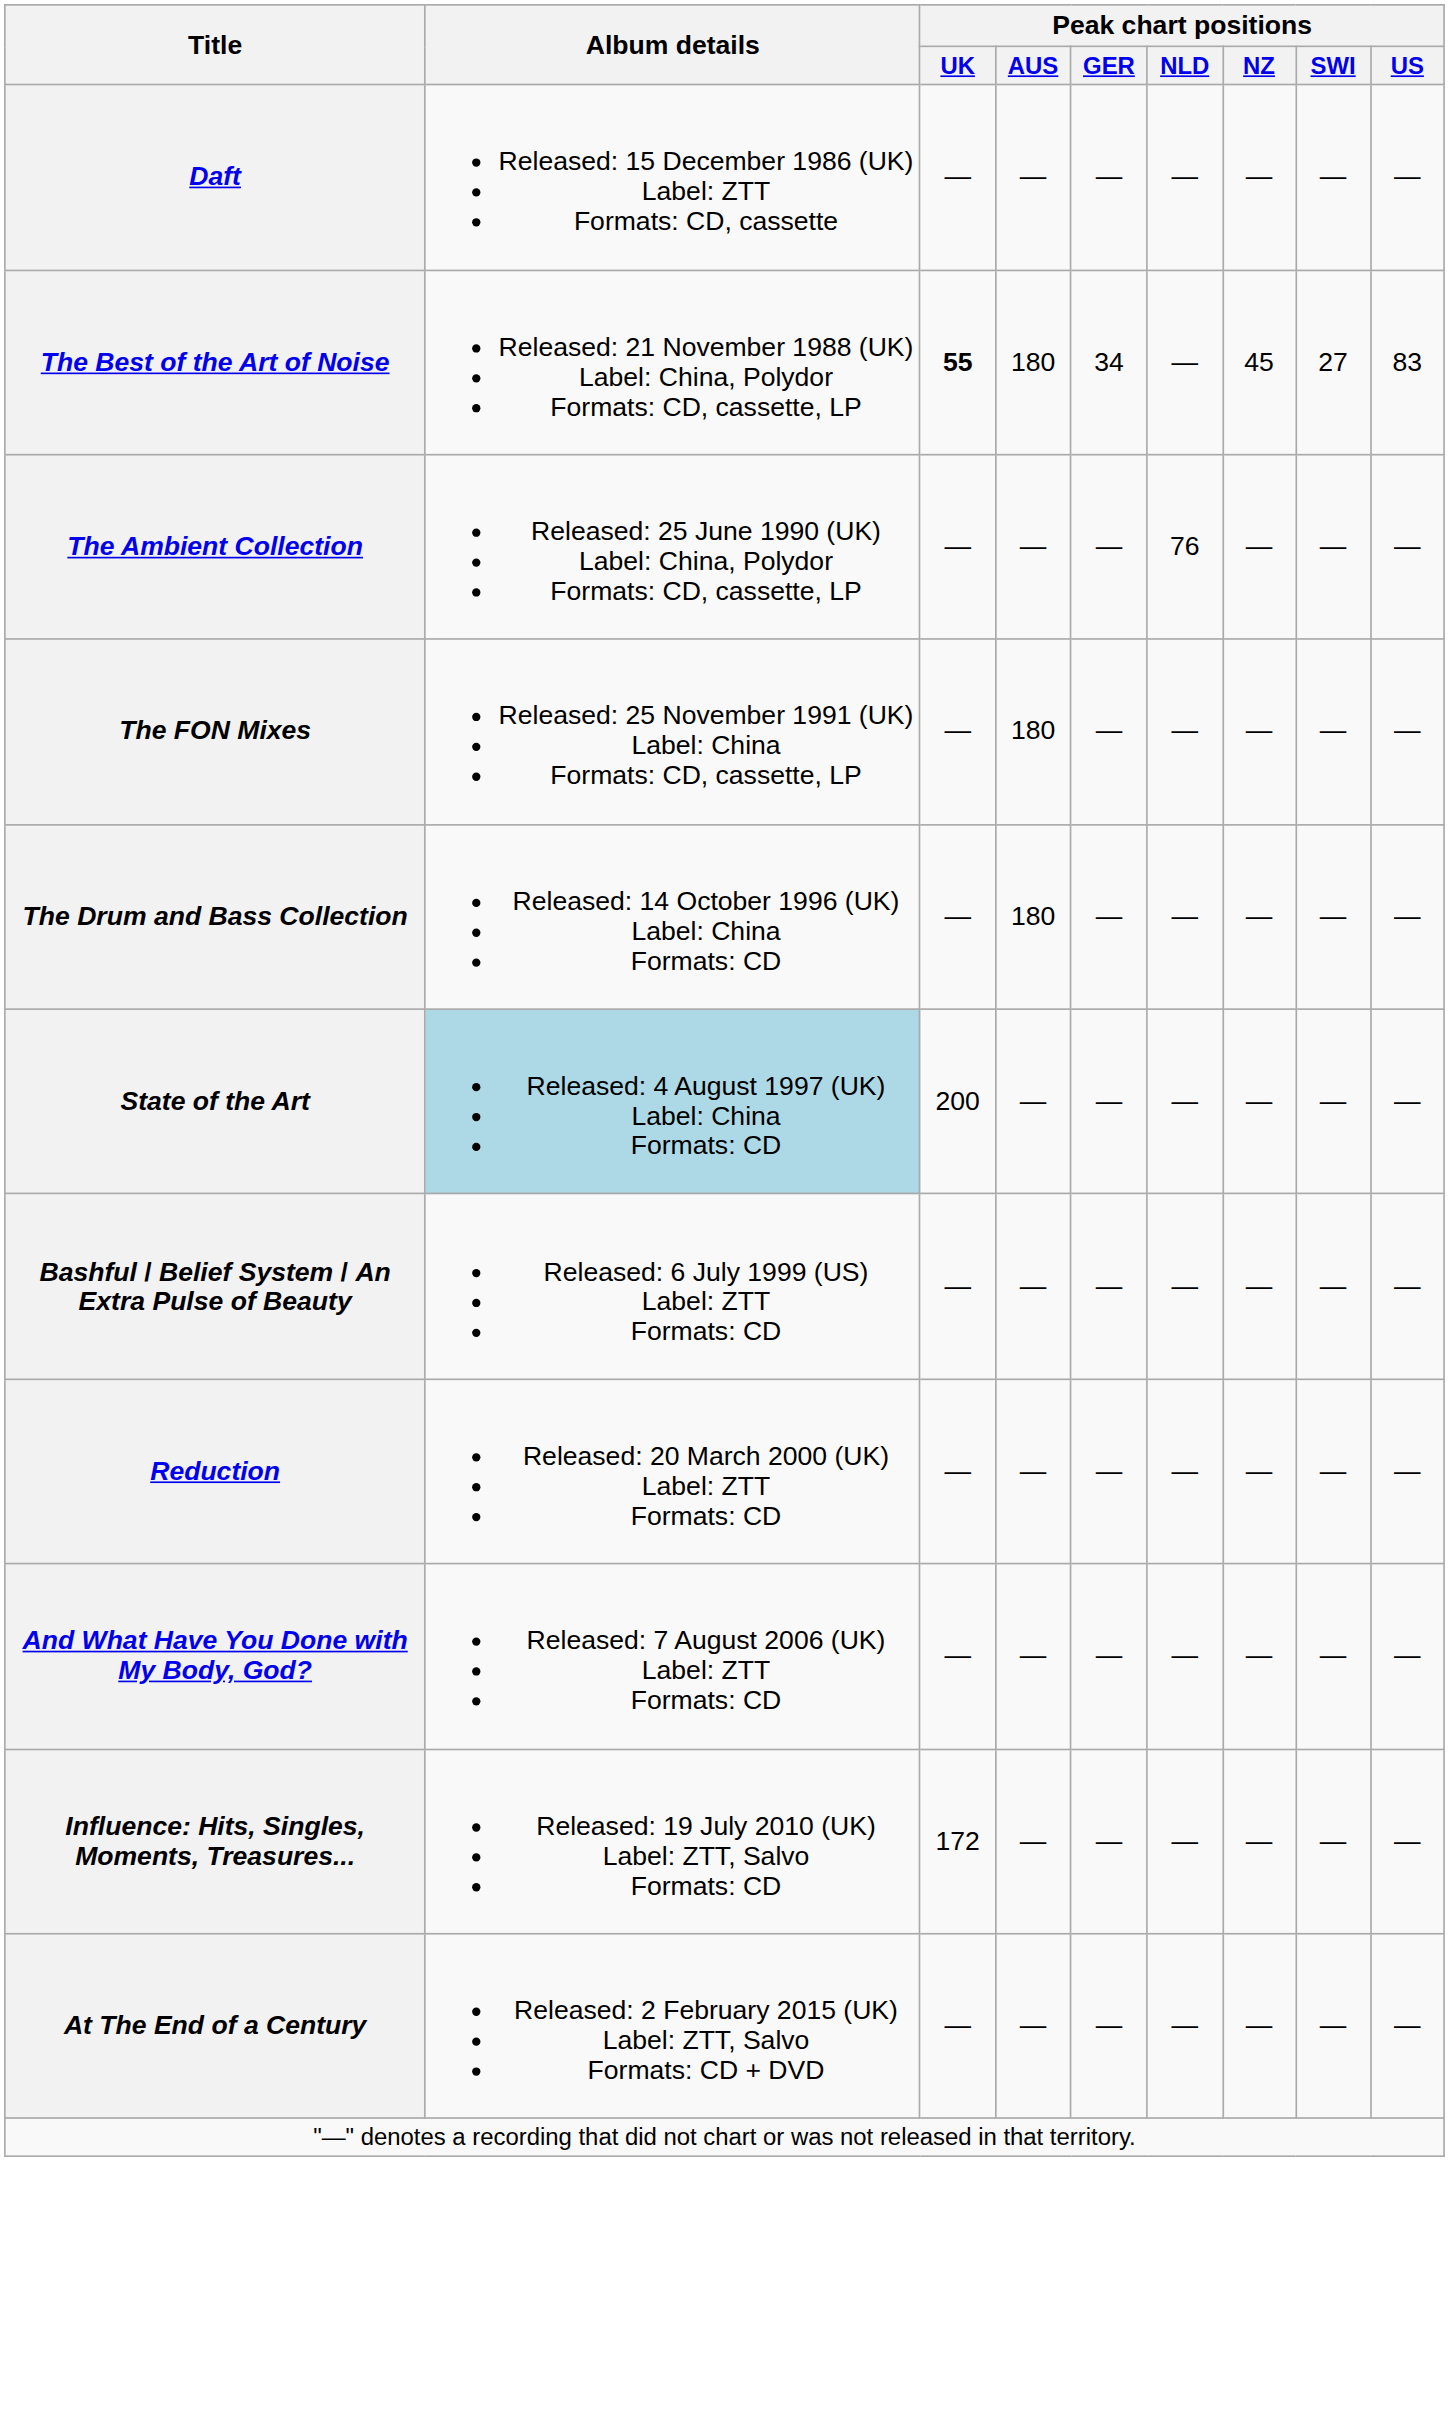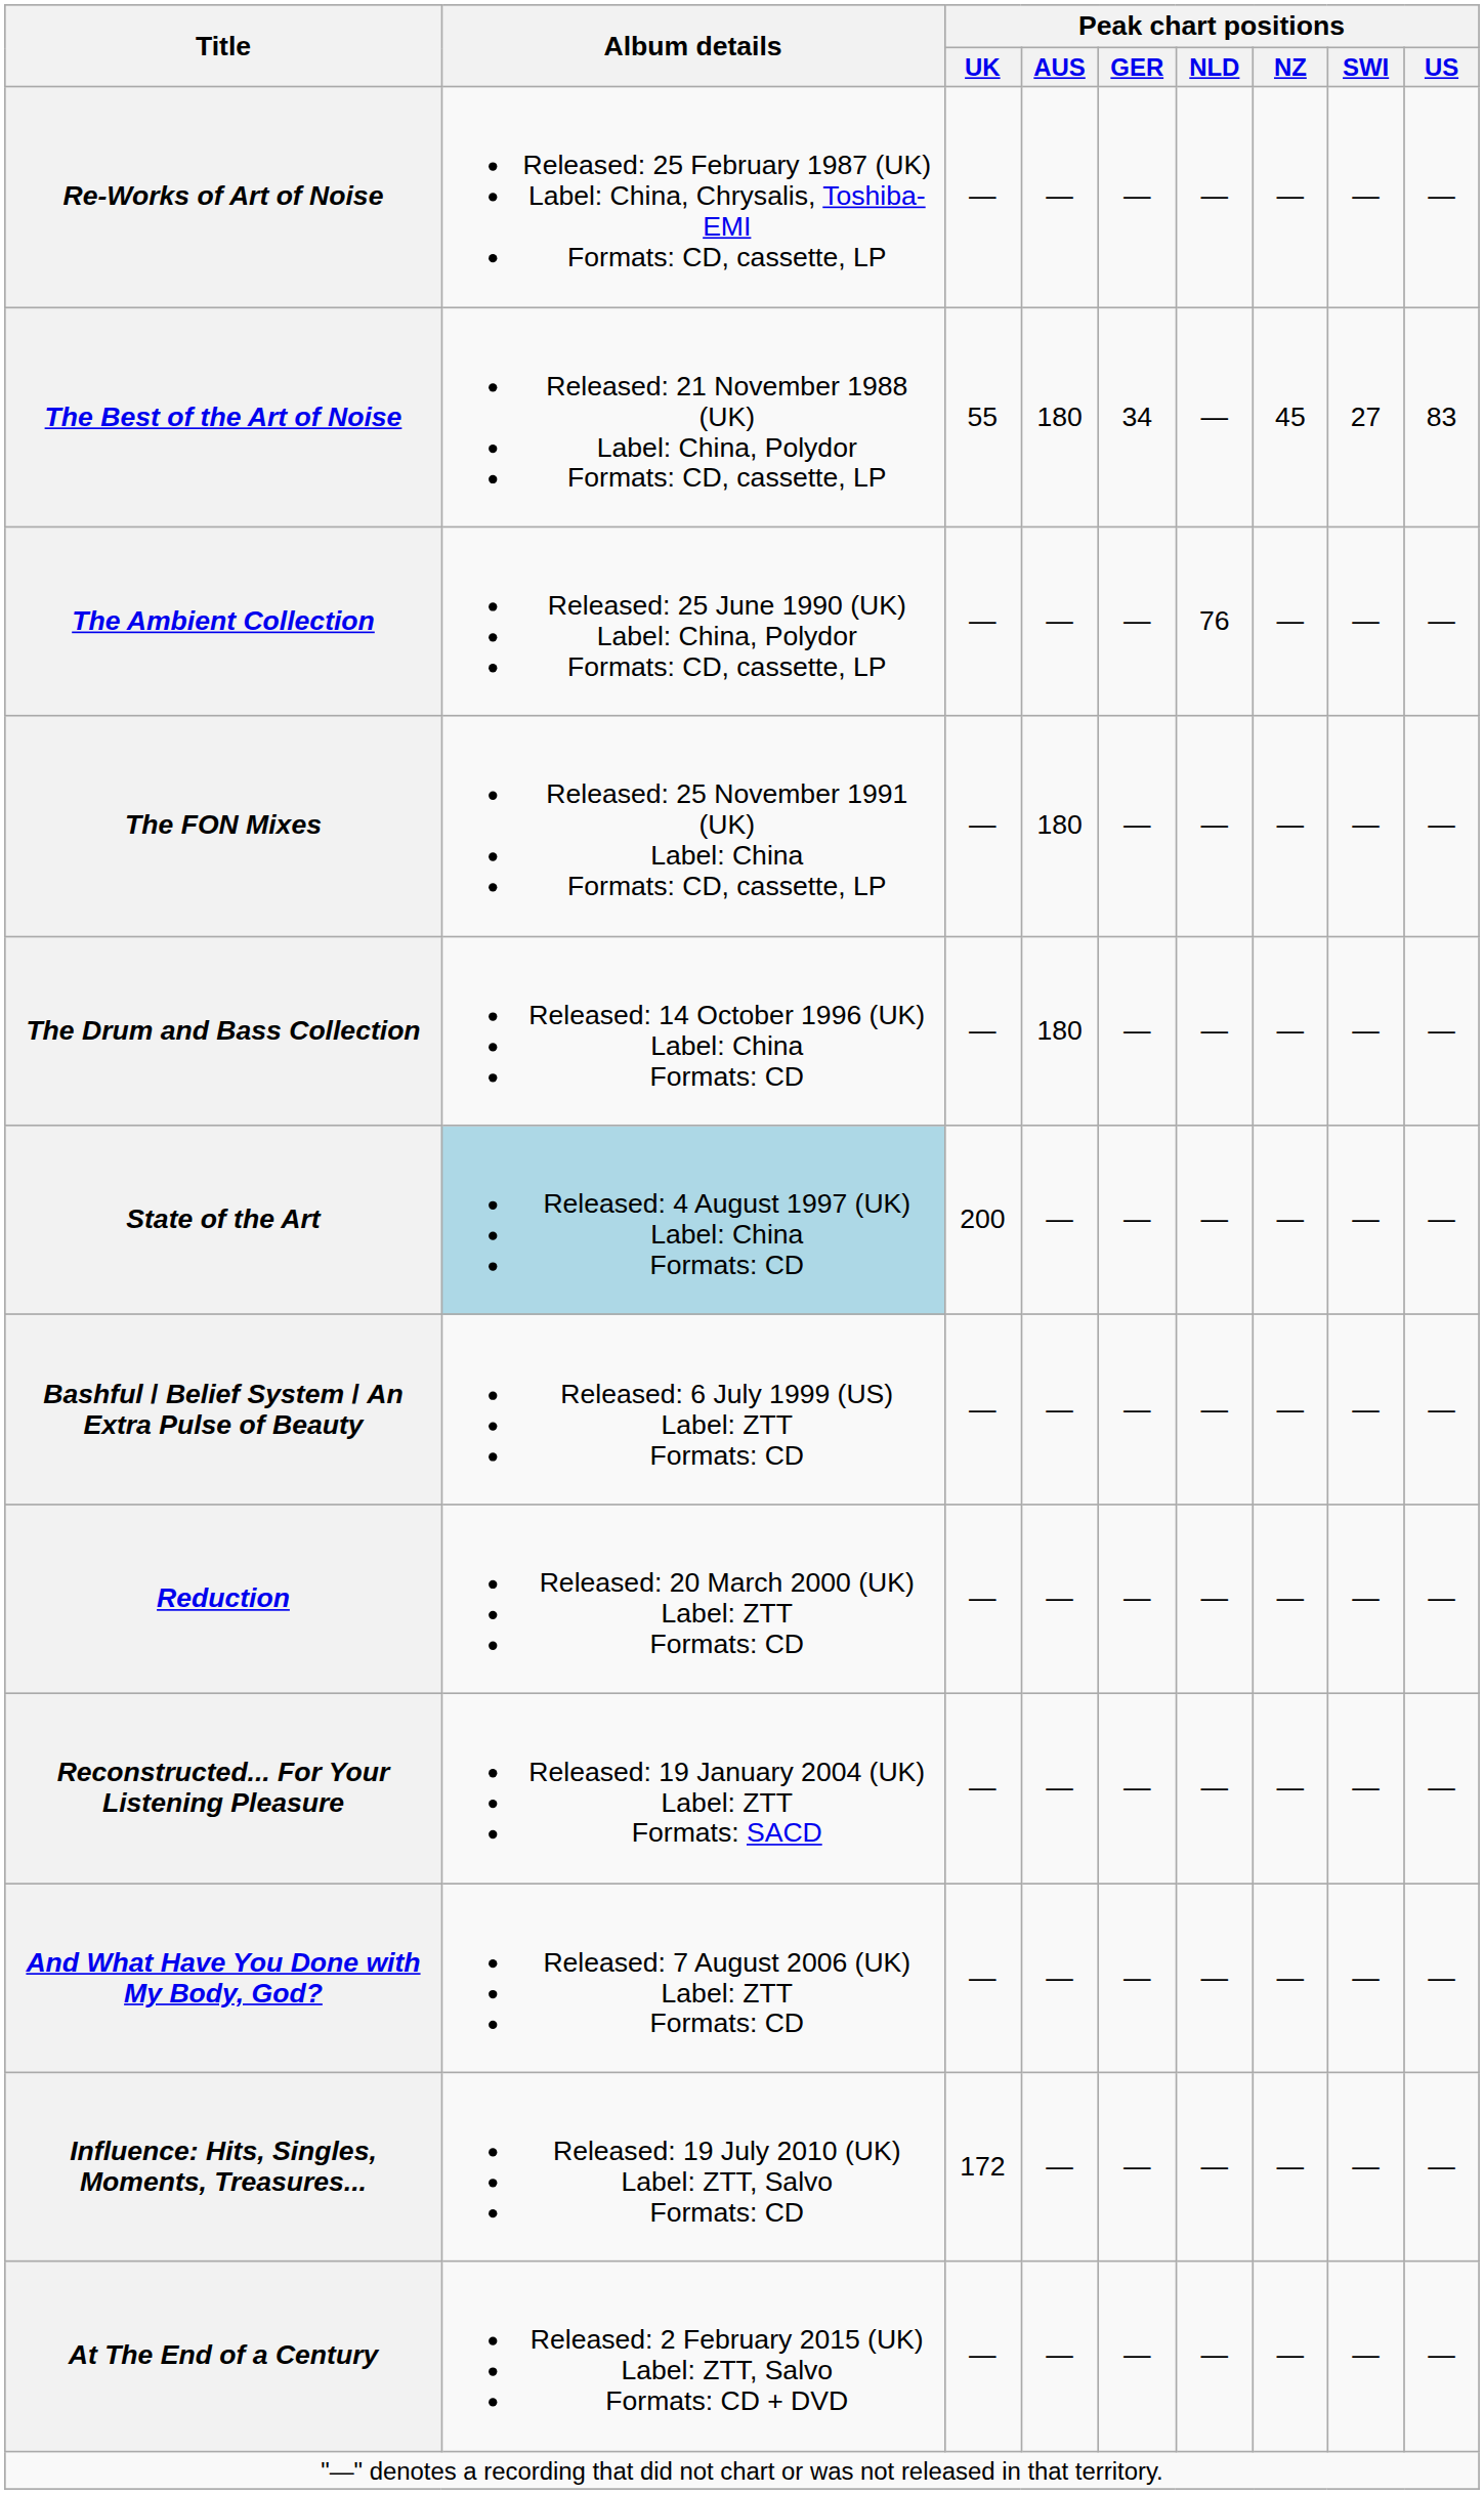- row: Daft | Released: 15 December 1986 (UK) Label: ZTT Formats: CD, cassette | — | — | — | — | — | — | —
+ row: Re-Works of Art of Noise | Released: 25 February 1987 (UK) Label: China, Chrysalis, Toshiba-EMI Formats: CD, cassette, LP | — | — | — | — | — | — | —
The Best of the Art of Noise | Peak chart positions / UK: bold -> normal
+ row: Reconstructed... For Your Listening Pleasure | Released: 19 January 2004 (UK) Label: ZTT Formats: SACD | — | — | — | — | — | — | —
